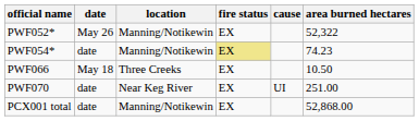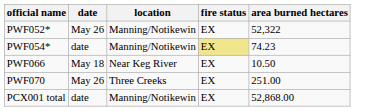- column: cause | UI
PWF066 | location: Three Creeks -> Near Keg River
PWF070 | date: date -> May 26
PWF070 | location: Near Keg River -> Three Creeks
